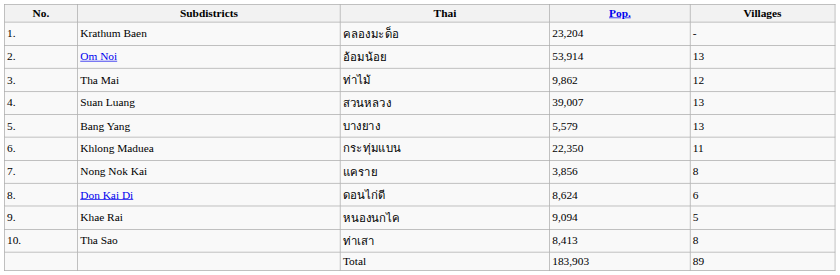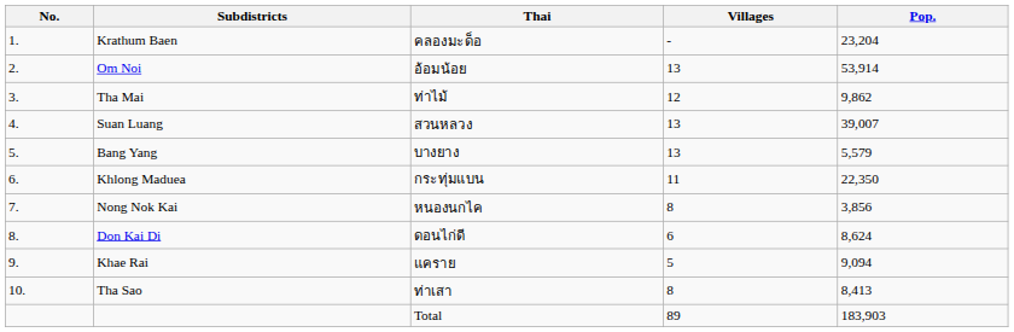columns swapped: Villages <-> Pop.
Nong Nok Kai | Thai: แคราย -> หนองนกไค
Khae Rai | Thai: หนองนกไค -> แคราย
